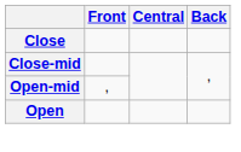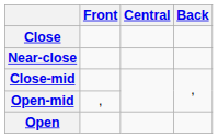+ row: Near-close
